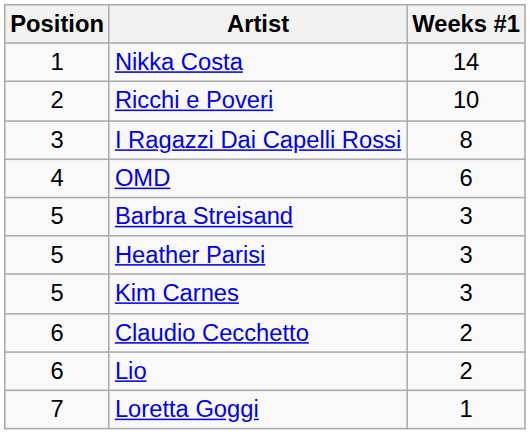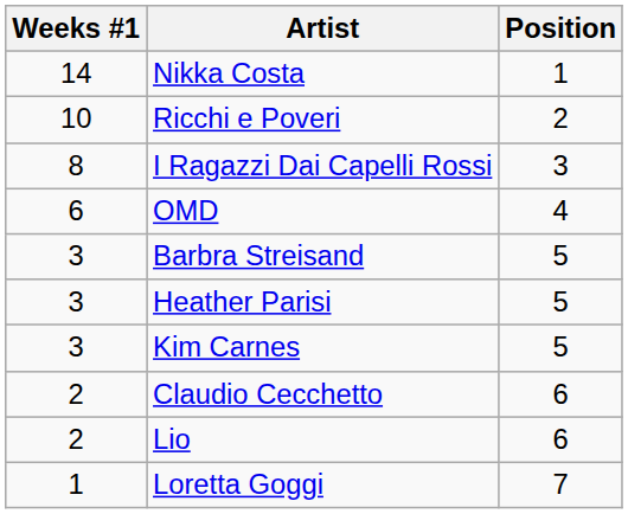columns swapped: Position <-> Weeks #1
